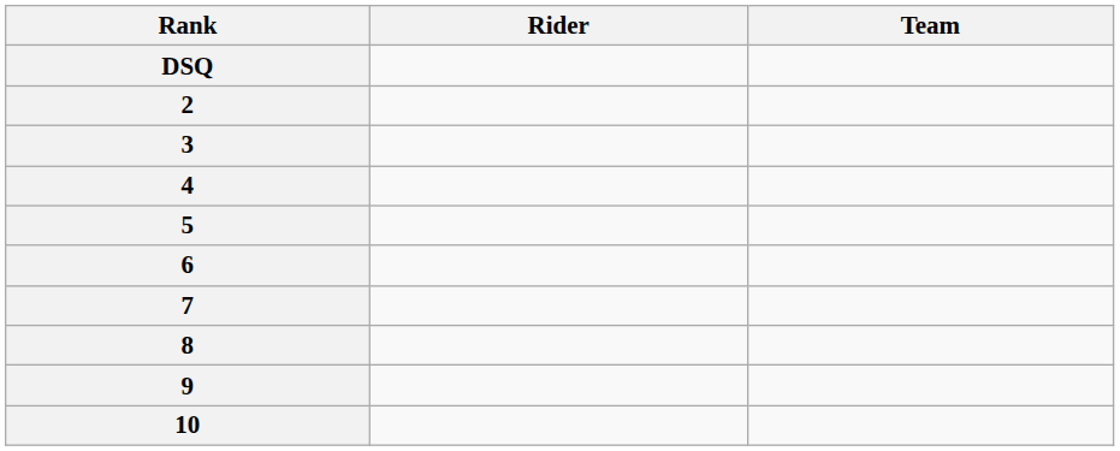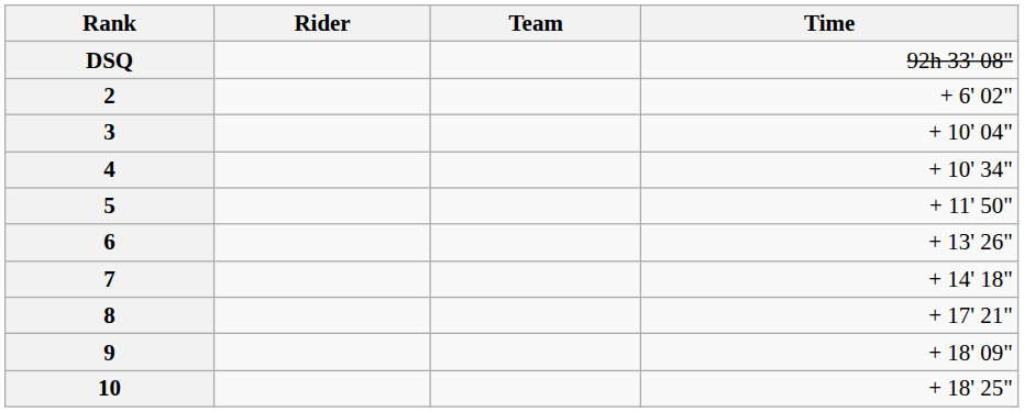+ column: Time | 92h 33' 08" | + 6' 02" | + 10' 04" | + 10' 34" | + 11' 50" | + 13' 26" | + 14' 18" | + 17' 21" | + 18' 09" | + 18' 25"
